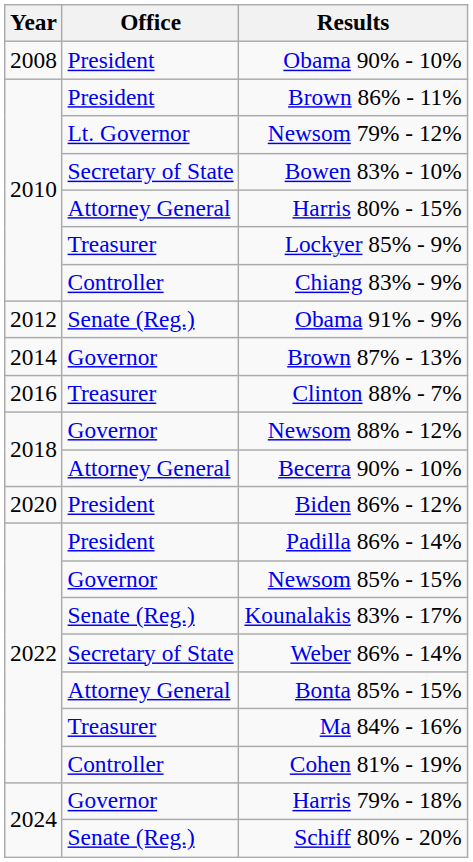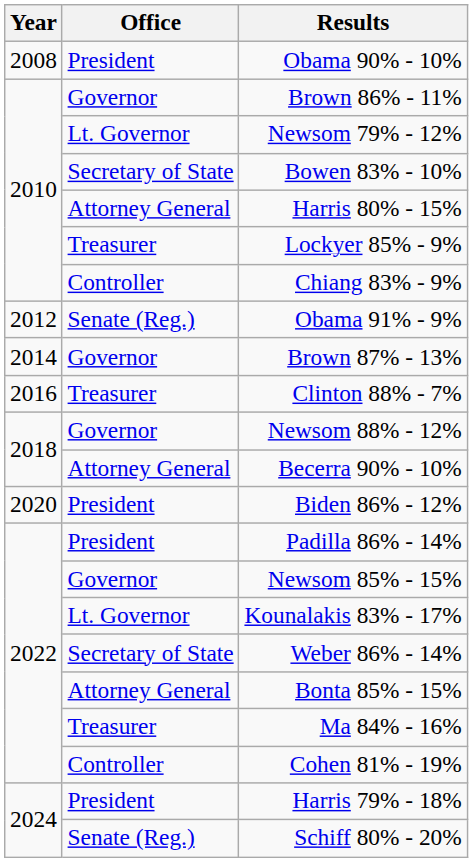Brown 86% - 11% | Office: President -> Governor
Kounalakis 83% - 17% | Office: Senate (Reg.) -> Lt. Governor
Harris 79% - 18% | Office: Governor -> President
